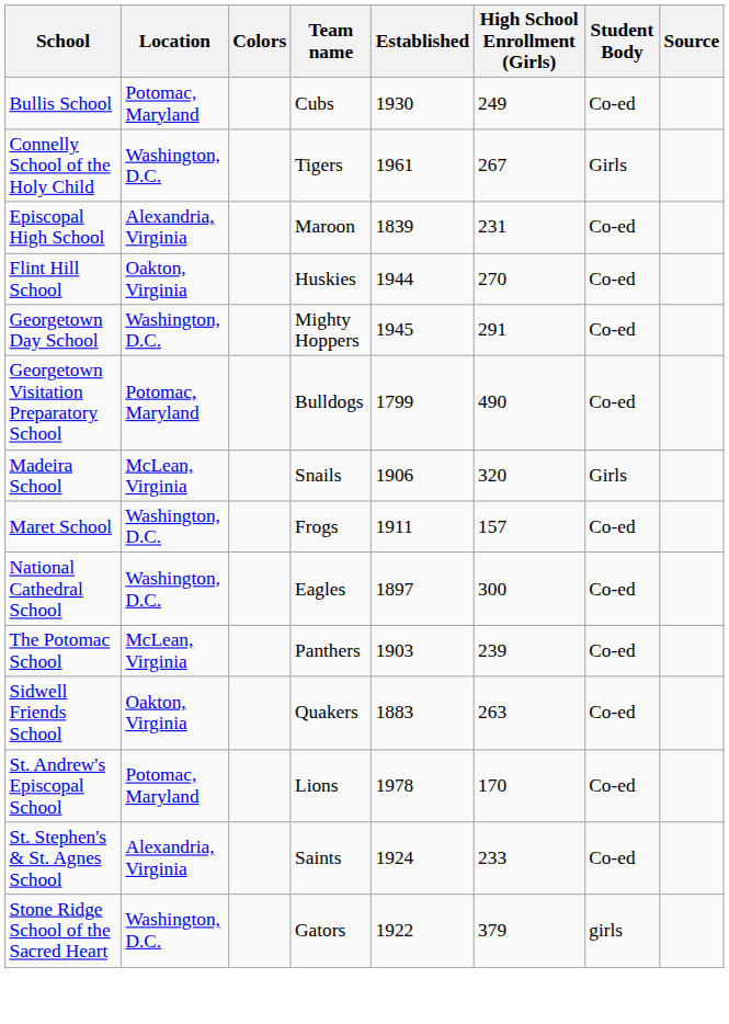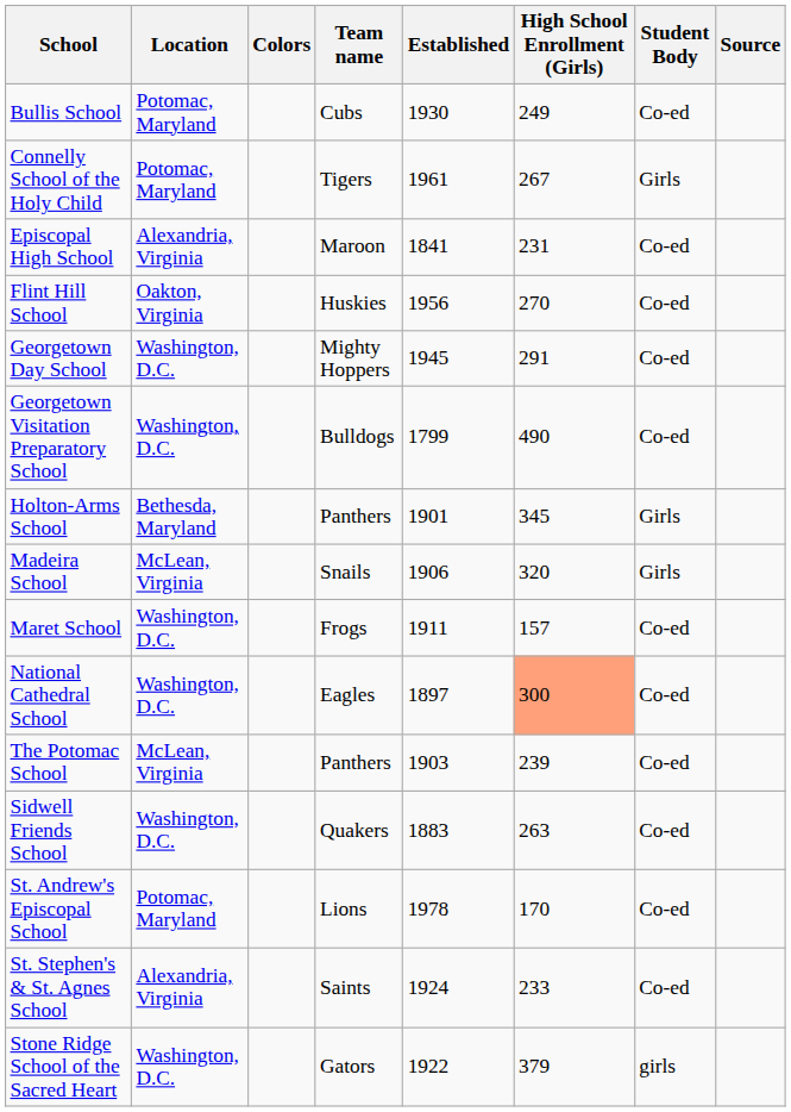Connelly School of the Holy Child | Location: Washington, D.C. -> Potomac, Maryland
Episcopal High School | Established: 1839 -> 1841
Flint Hill School | Established: 1944 -> 1956
Georgetown Visitation Preparatory School | Location: Potomac, Maryland -> Washington, D.C.
+ row: Holton-Arms School | Bethesda, Maryland | Panthers | 1901 | 345 | Girls
National Cathedral School | High School Enrollment (Girls): no background -> lightsalmon background
Sidwell Friends School | Location: Oakton, Virginia -> Washington, D.C.
